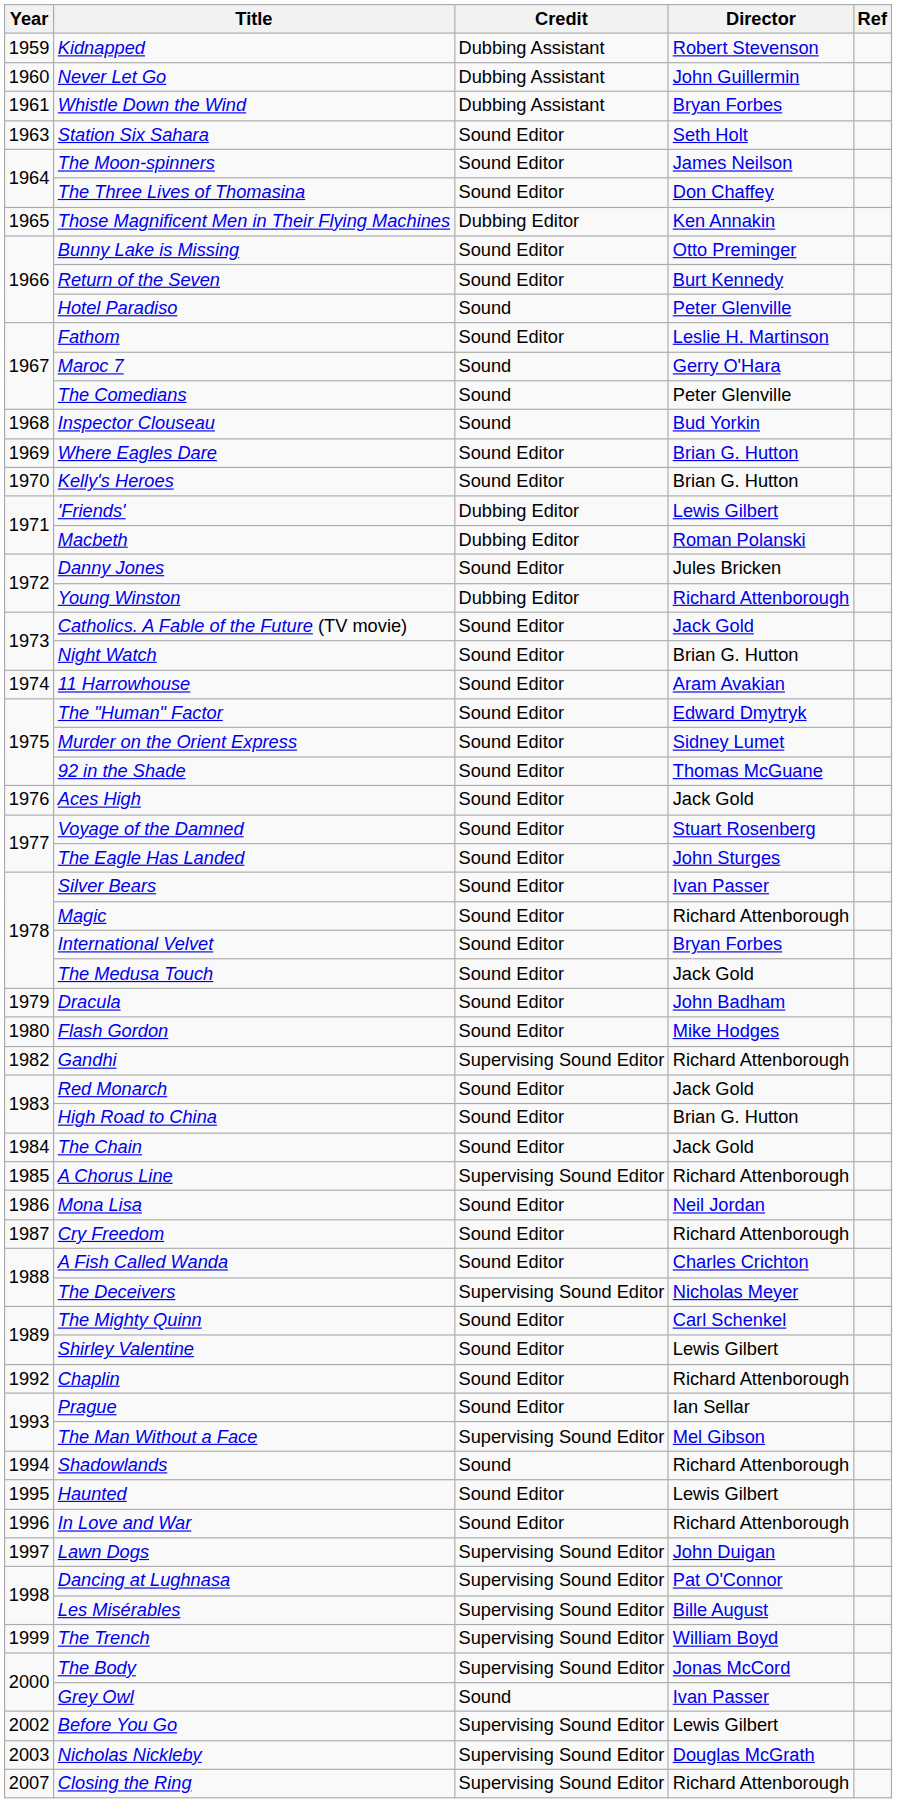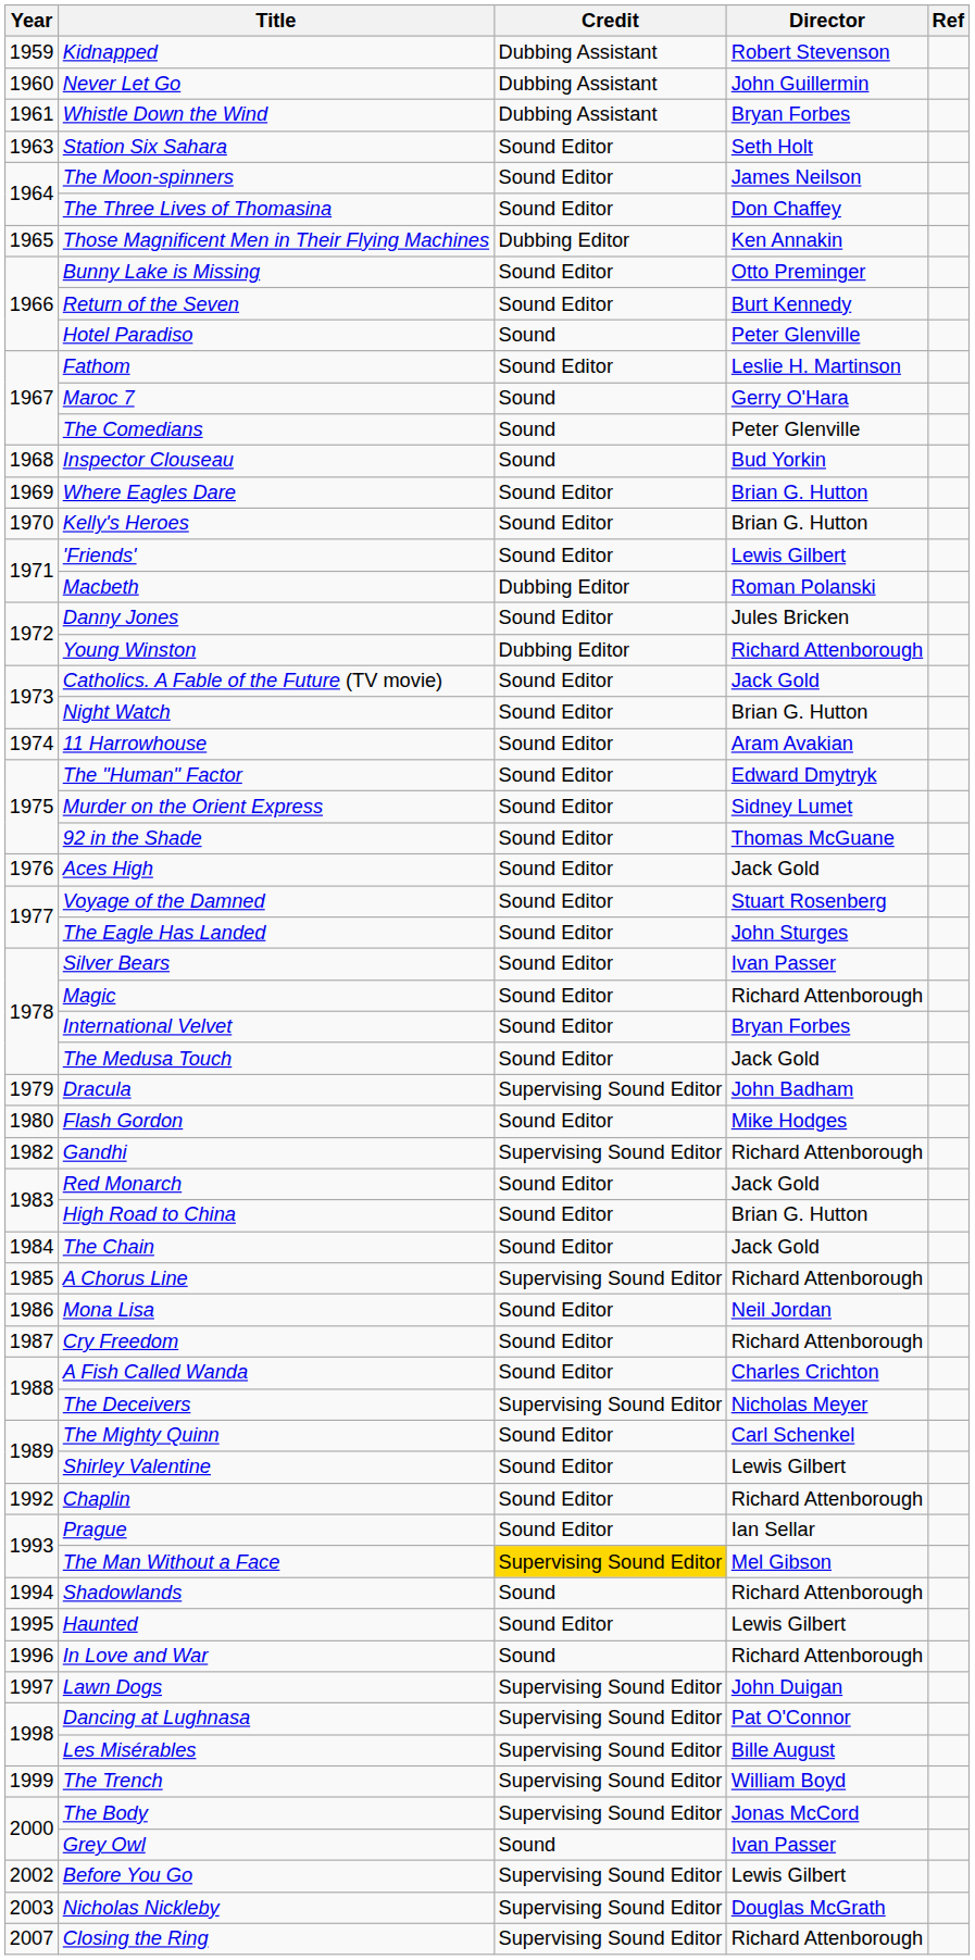'Friends' | Credit: Dubbing Editor -> Sound Editor
Dracula | Credit: Sound Editor -> Supervising Sound Editor
The Man Without a Face | Credit: no background -> gold background
In Love and War | Credit: Sound Editor -> Sound
